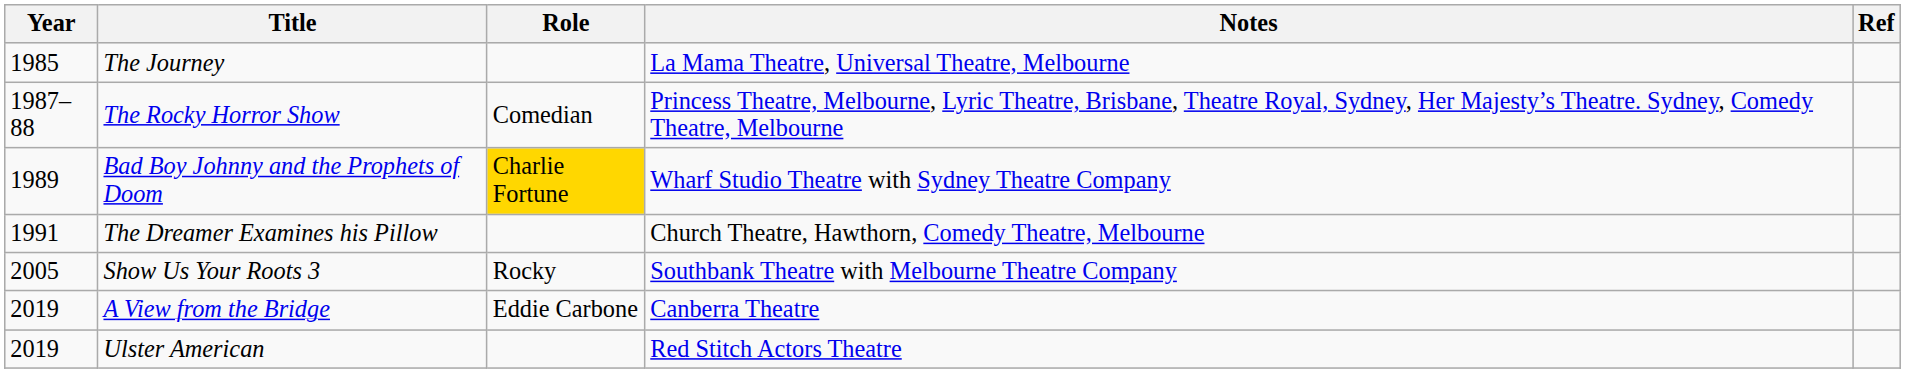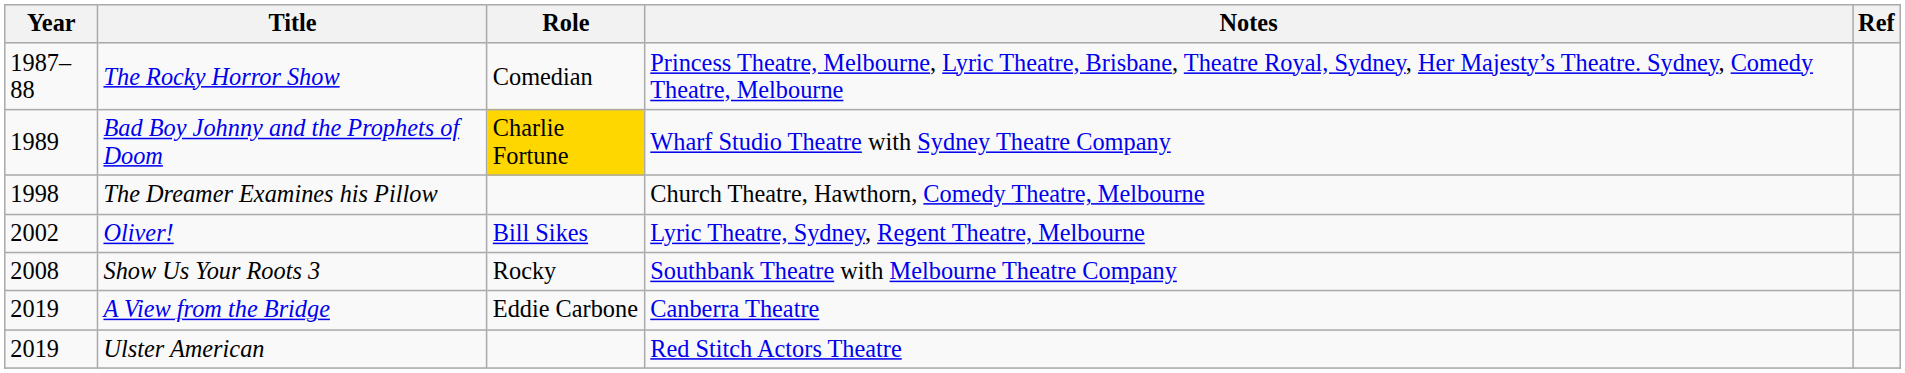- row: 1985 | The Journey | La Mama Theatre, Universal Theatre, Melbourne
The Dreamer Examines his Pillow | Year: 1991 -> 1998
+ row: 2002 | Oliver! | Bill Sikes | Lyric Theatre, Sydney, Regent Theatre, Melbourne
Show Us Your Roots 3 | Year: 2005 -> 2008
